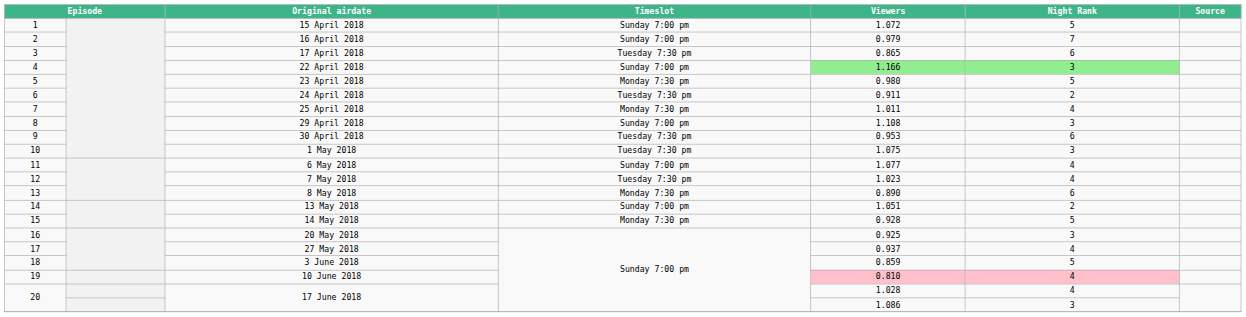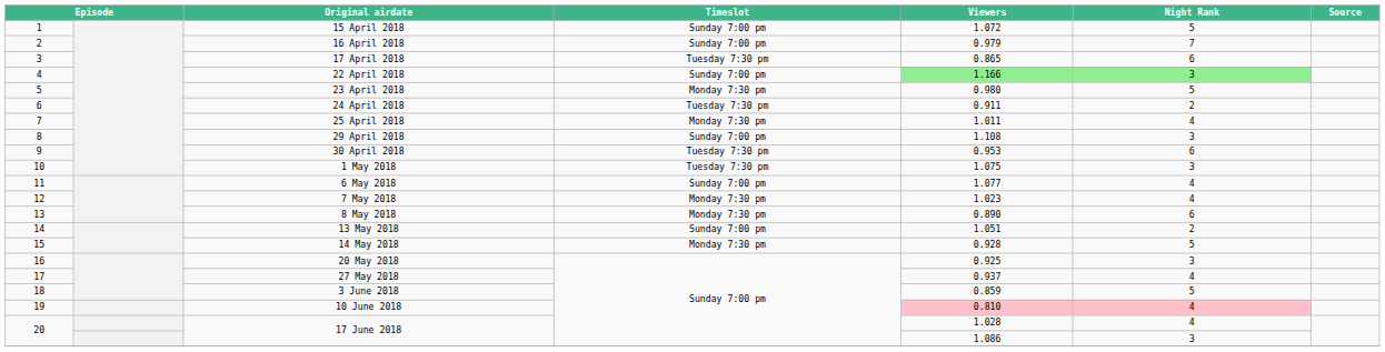7 May 2018 | Timeslot: Tuesday 7:30 pm -> Monday 7:30 pm
